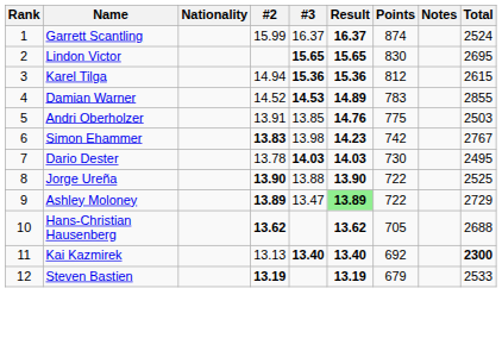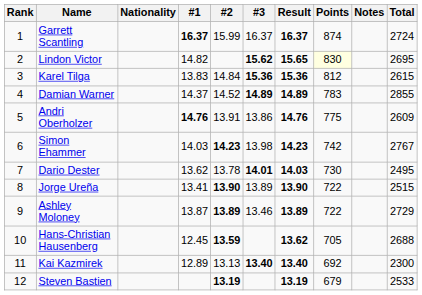+ column: #1 | 16.37 | 14.82 | 13.83 | 14.37 | 14.76 | 14.03 | 13.62 | 13.41 | 13.87 | 12.45 | 12.89
Garrett Scantling | Total: 2524 -> 2724
Lindon Victor | #3: 15.65 -> 15.62
Lindon Victor | Points: no background -> lightyellow background
Karel Tilga | #2: 14.94 -> 14.84
Damian Warner | #3: 14.53 -> 14.89
Andri Oberholzer | #3: 13.85 -> 13.86
Andri Oberholzer | Total: 2503 -> 2609
Simon Ehammer | #2: 13.83 -> 14.23
Dario Dester | #3: 14.03 -> 14.01
Jorge Ureña | #3: 13.88 -> 13.89
Jorge Ureña | Total: 2525 -> 2515
Ashley Moloney | #3: 13.47 -> 13.46
Ashley Moloney | Result: lightgreen background -> no background
Hans-Christian Hausenberg | #2: 13.62 -> 13.59
Kai Kazmirek | Total: bold -> normal
